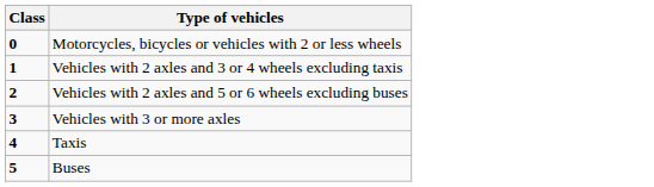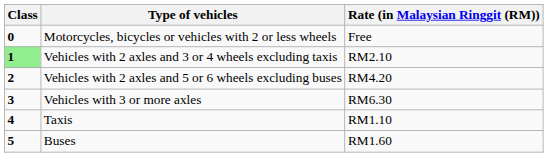+ column: Rate (in Malaysian Ringgit (RM)) | Free | RM2.10 | RM4.20 | RM6.30 | RM1.10 | RM1.60
Vehicles with 2 axles and 3 or 4 wheels excluding taxis | Class: no background -> lightgreen background
